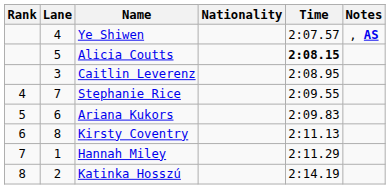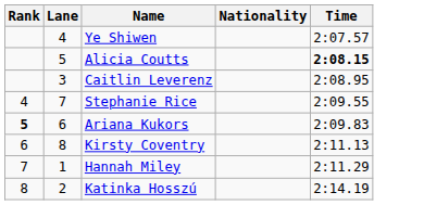- column: Notes | , AS
Ariana Kukors | Rank: normal -> bold
